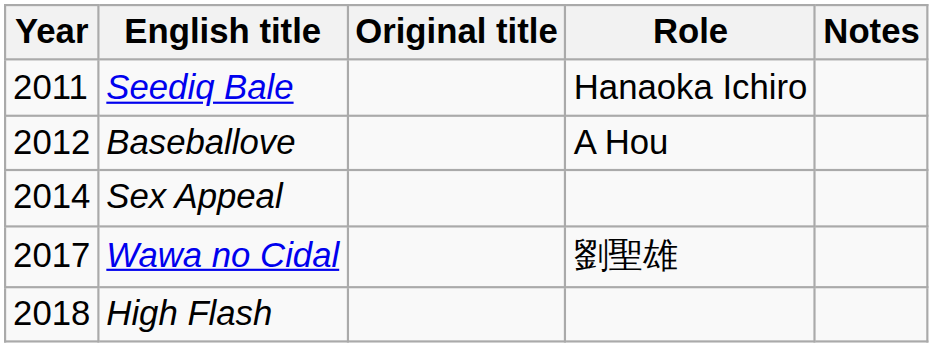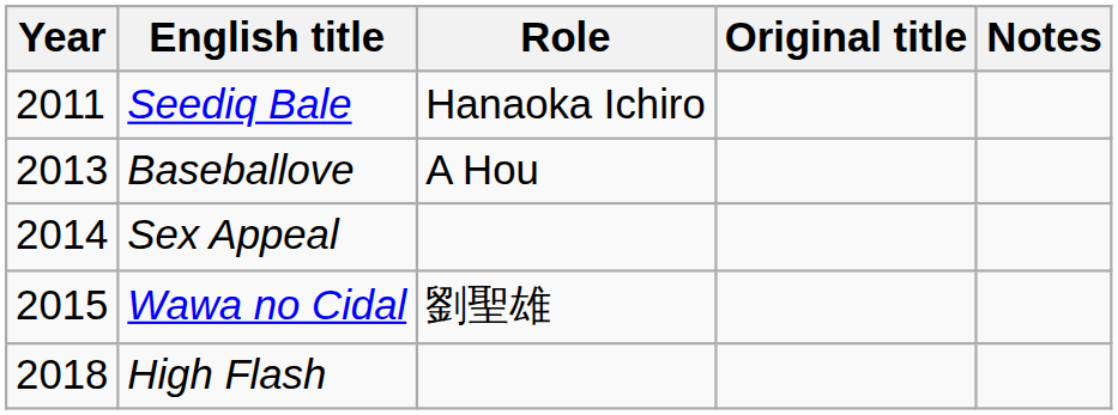columns swapped: Original title <-> Role
Baseballove | Year: 2012 -> 2013
Wawa no Cidal | Year: 2017 -> 2015
